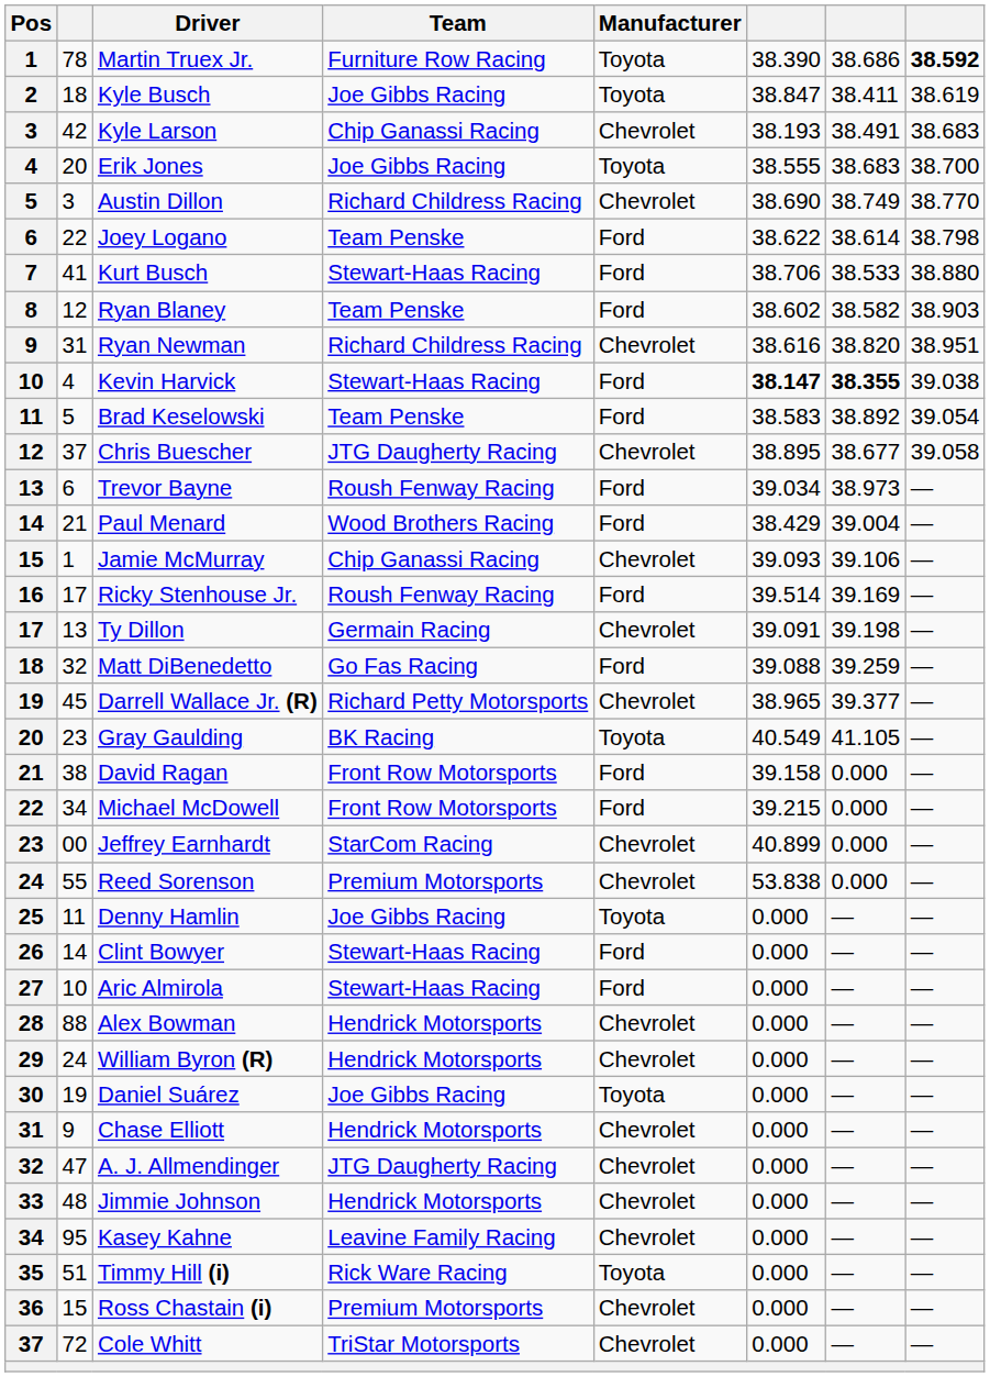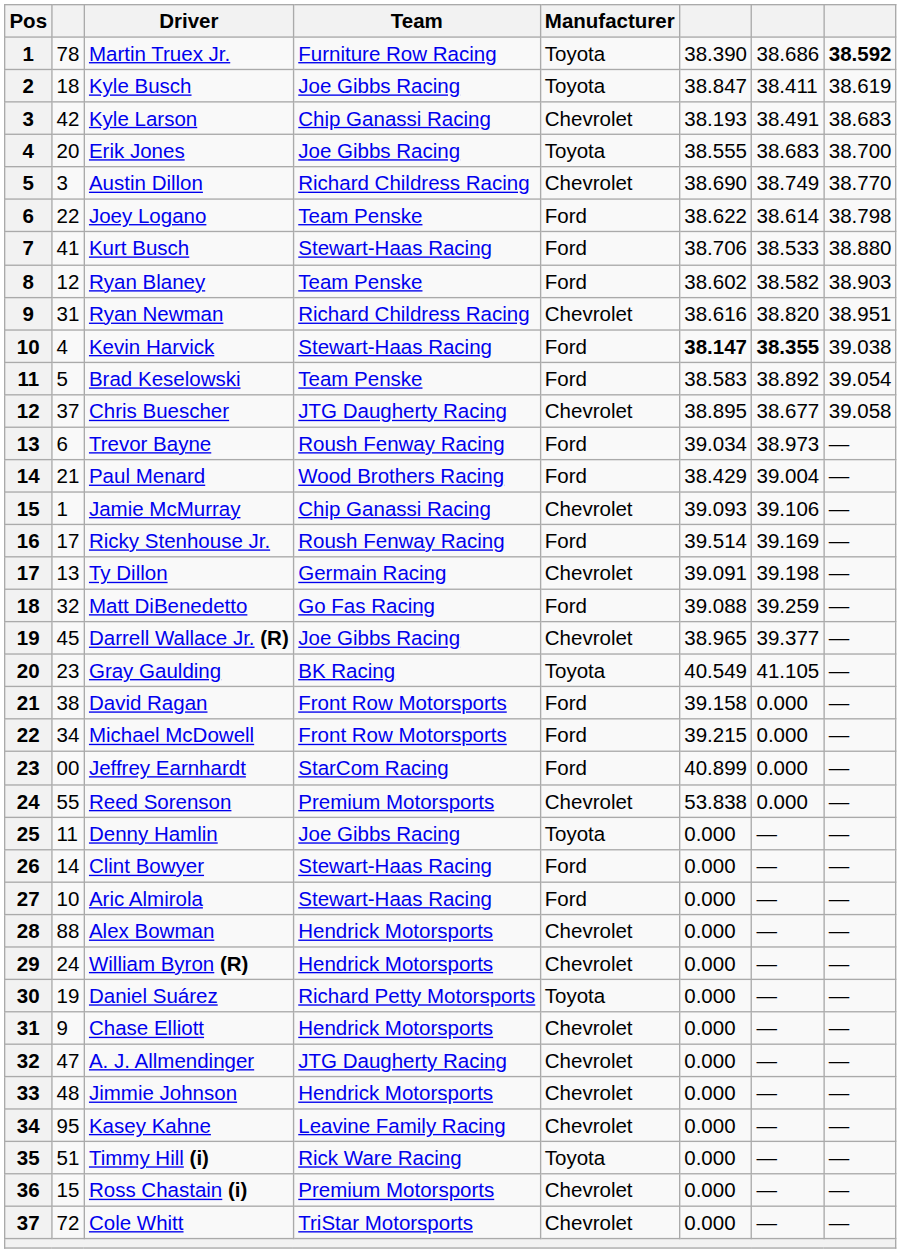Darrell Wallace Jr. (R) | Team: Richard Petty Motorsports -> Joe Gibbs Racing
Jeffrey Earnhardt | Manufacturer: Chevrolet -> Ford
Daniel Suárez | Team: Joe Gibbs Racing -> Richard Petty Motorsports
